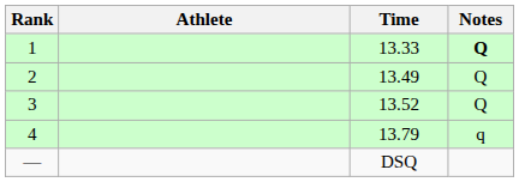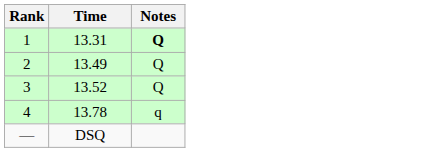- column: Athlete
1 | Time: 13.33 -> 13.31
4 | Time: 13.79 -> 13.78
